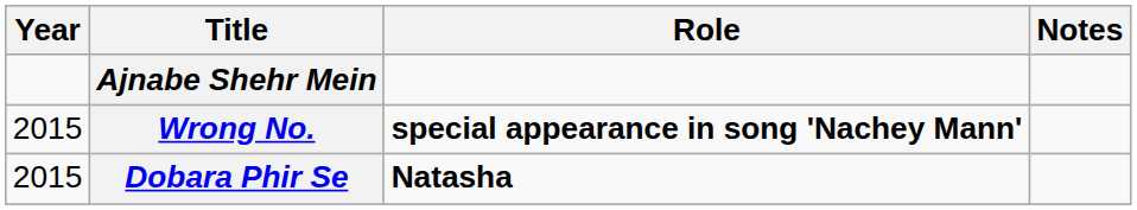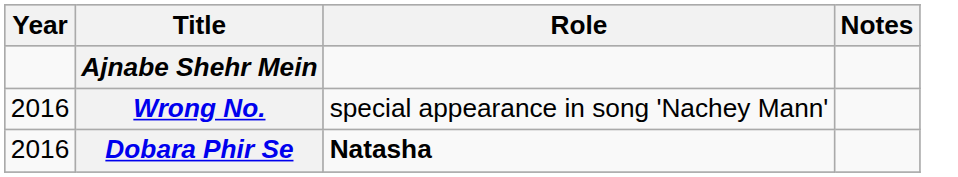Wrong No. | Year: 2015 -> 2016
Wrong No. | Role: bold -> normal
Dobara Phir Se | Year: 2015 -> 2016
